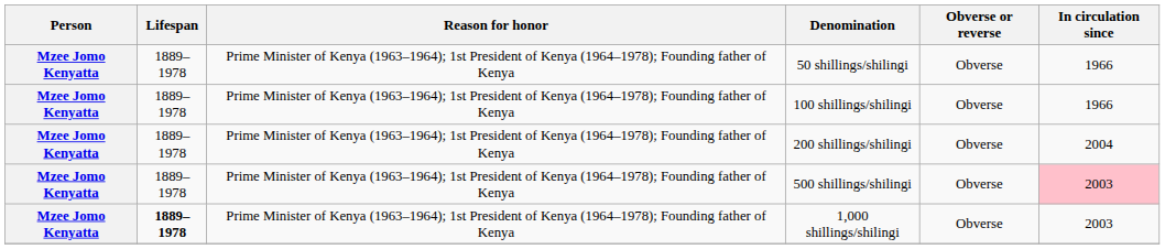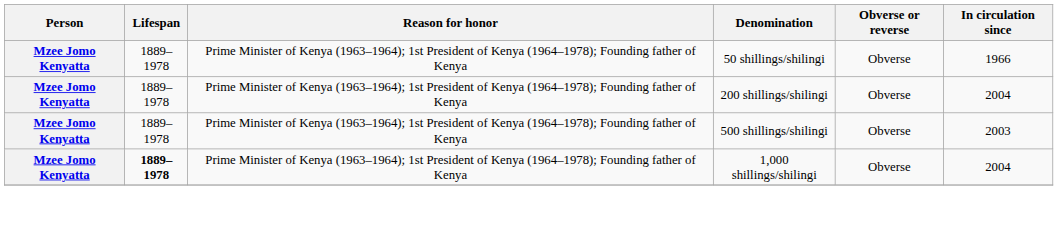- row: Mzee Jomo Kenyatta | 1889–1978 | Prime Minister of Kenya (1963–1964); 1st President of Kenya (1964–1978); Founding father of Kenya | 100 shillings/shilingi | Obverse | 1966
500 shillings/shilingi | In circulation since: pink background -> no background
1,000 shillings/shilingi | In circulation since: 2003 -> 2004
